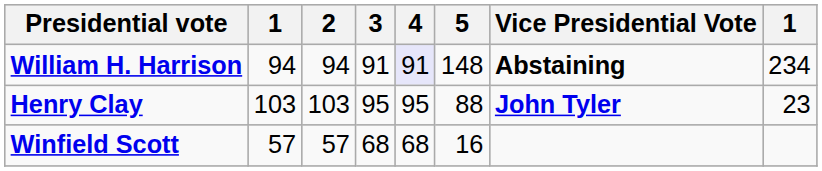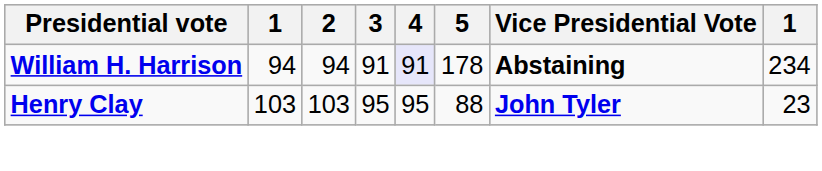William H. Harrison | 5: 148 -> 178
- row: Winfield Scott | 57 | 57 | 68 | 68 | 16
